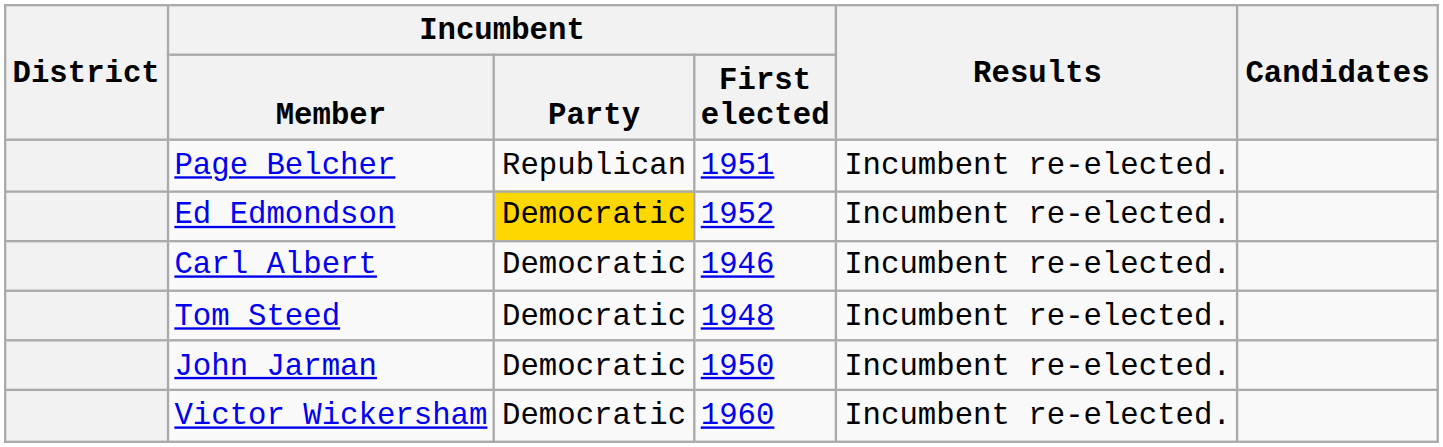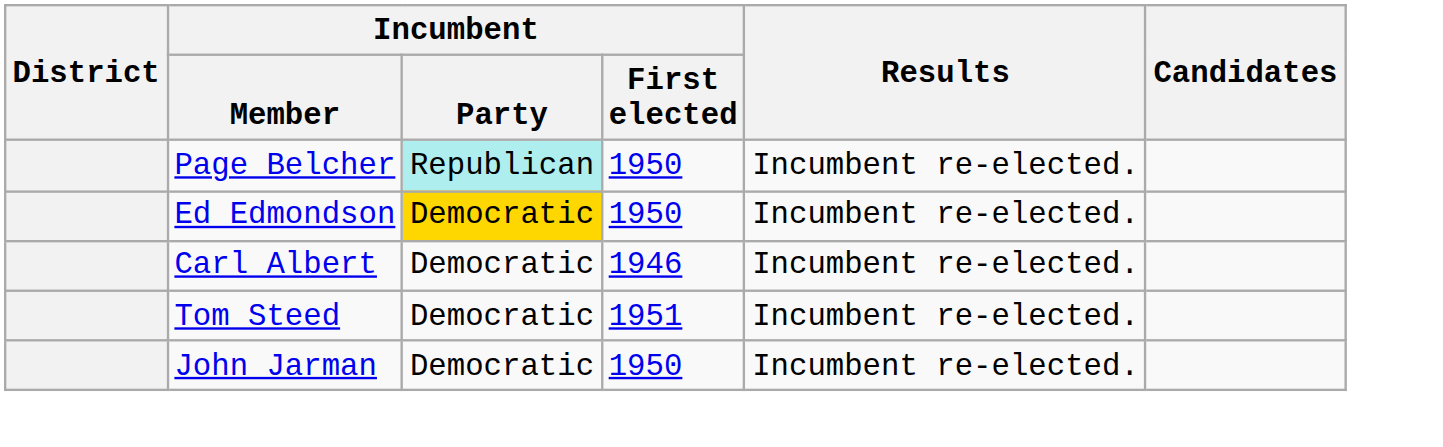Page Belcher | Incumbent / Party: no background -> paleturquoise background
Page Belcher | Incumbent / First elected: 1951 -> 1950
Ed Edmondson | Incumbent / First elected: 1952 -> 1950
Tom Steed | Incumbent / First elected: 1948 -> 1951
- row: Victor Wickersham | Democratic | 1960 | Incumbent re-elected.
